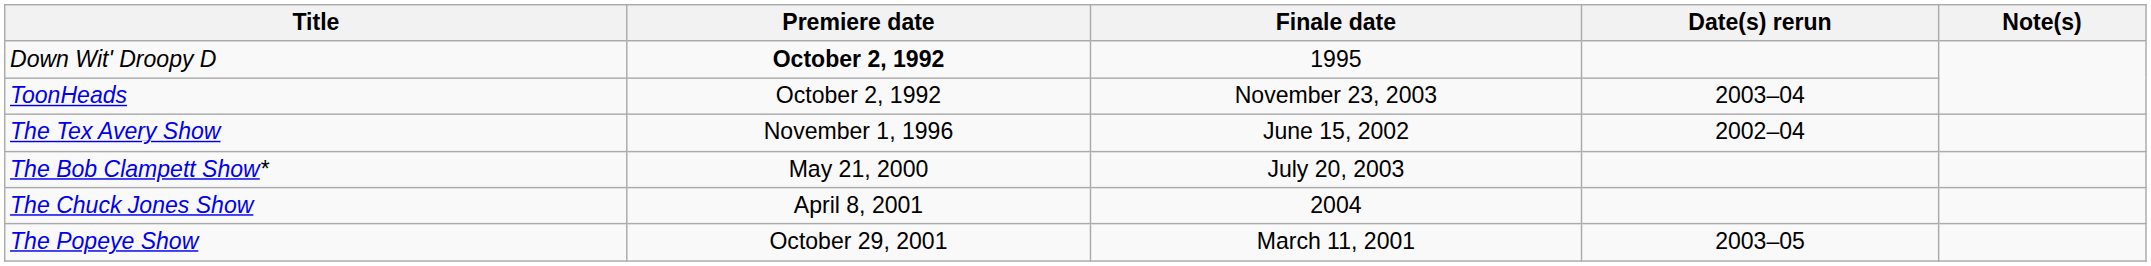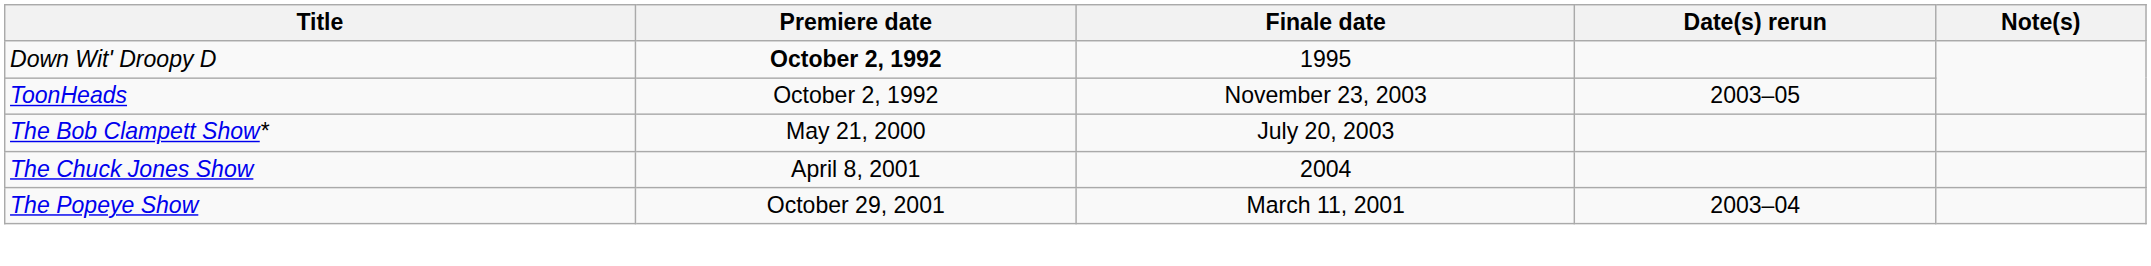ToonHeads | Date(s) rerun: 2003–04 -> 2003–05
- row: The Tex Avery Show | November 1, 1996 | June 15, 2002 | 2002–04
The Popeye Show | Date(s) rerun: 2003–05 -> 2003–04
